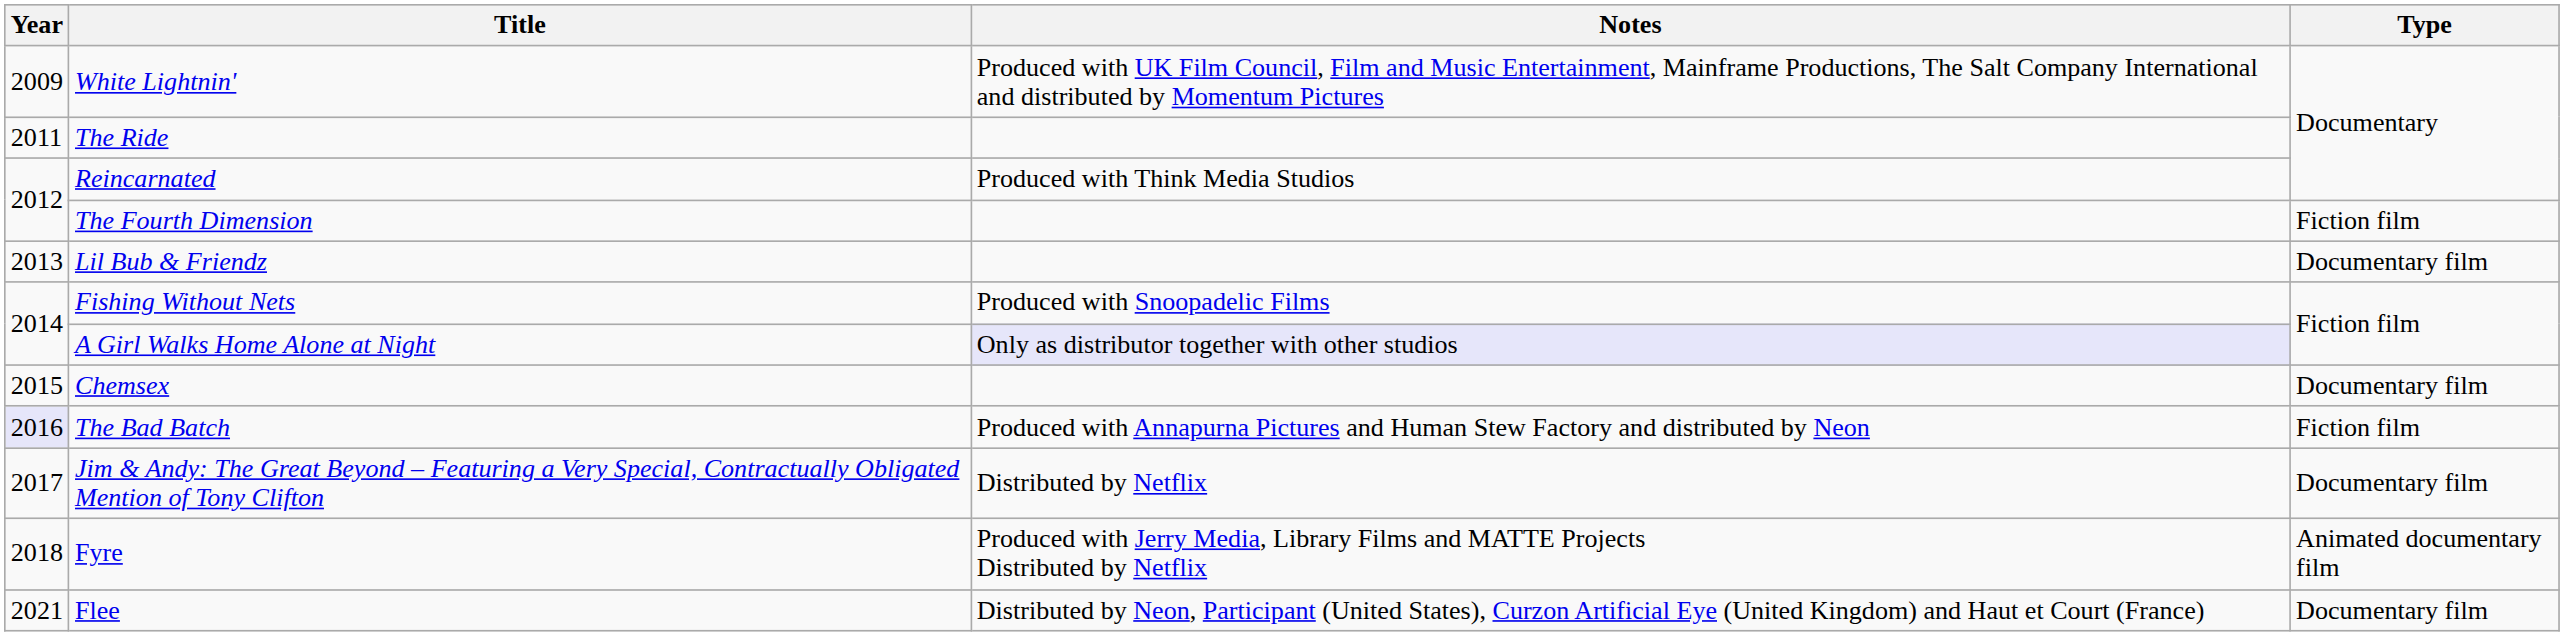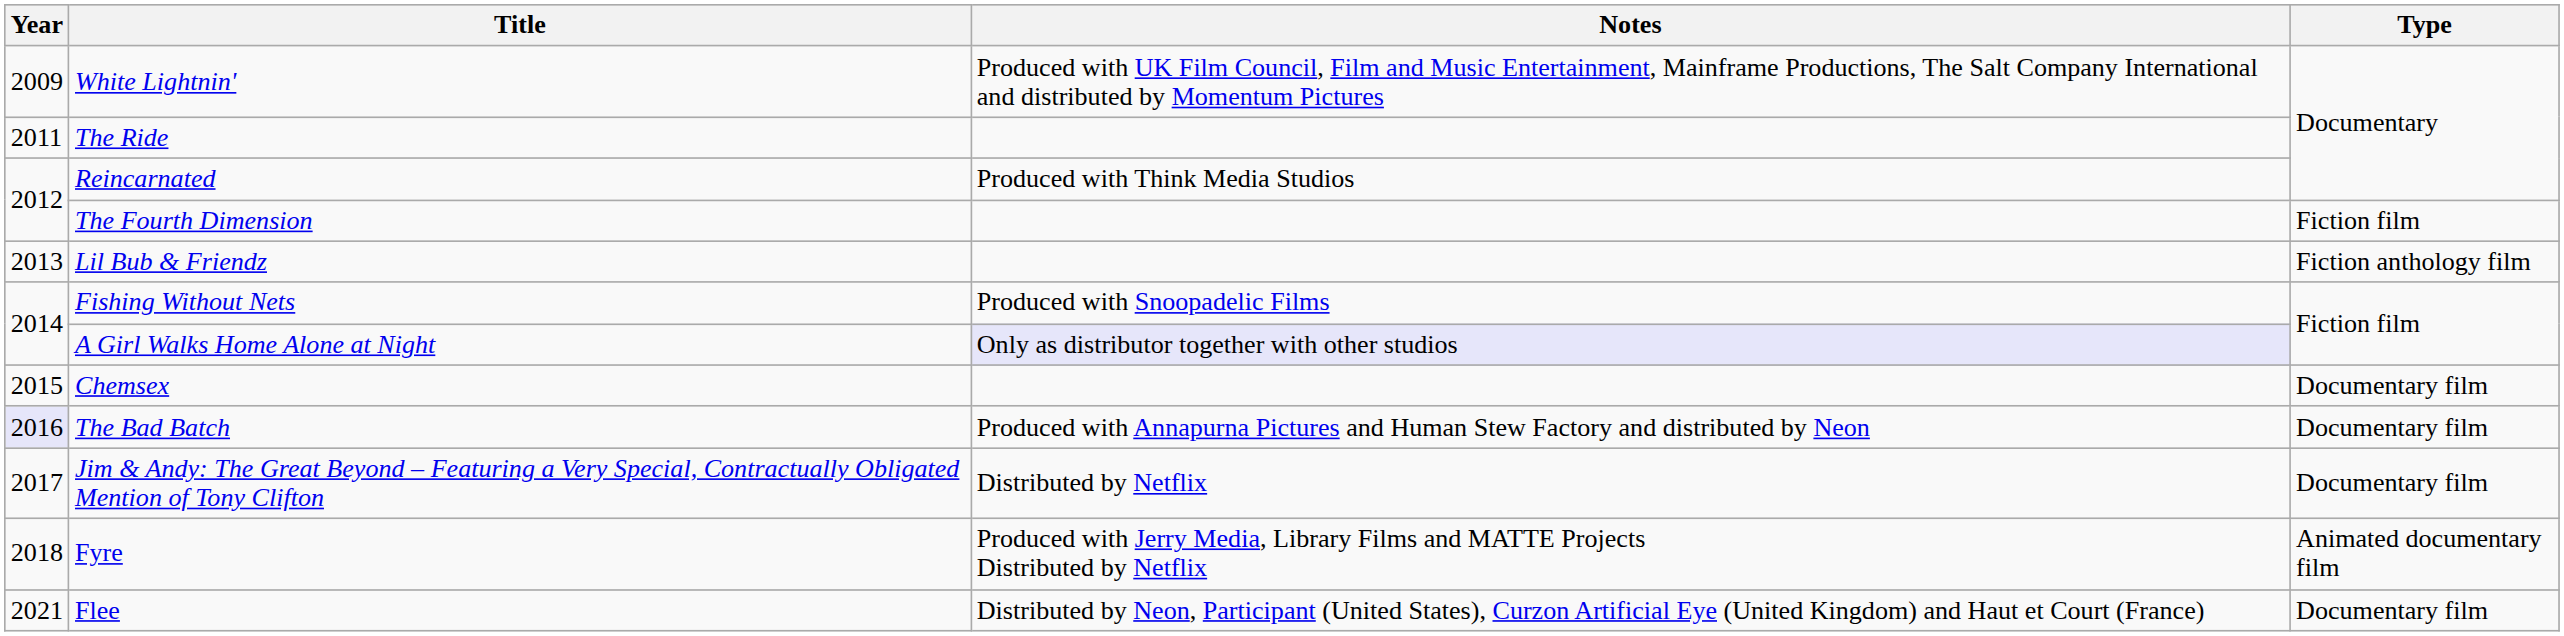Lil Bub & Friendz | Type: Documentary film -> Fiction anthology film
The Bad Batch | Type: Fiction film -> Documentary film
